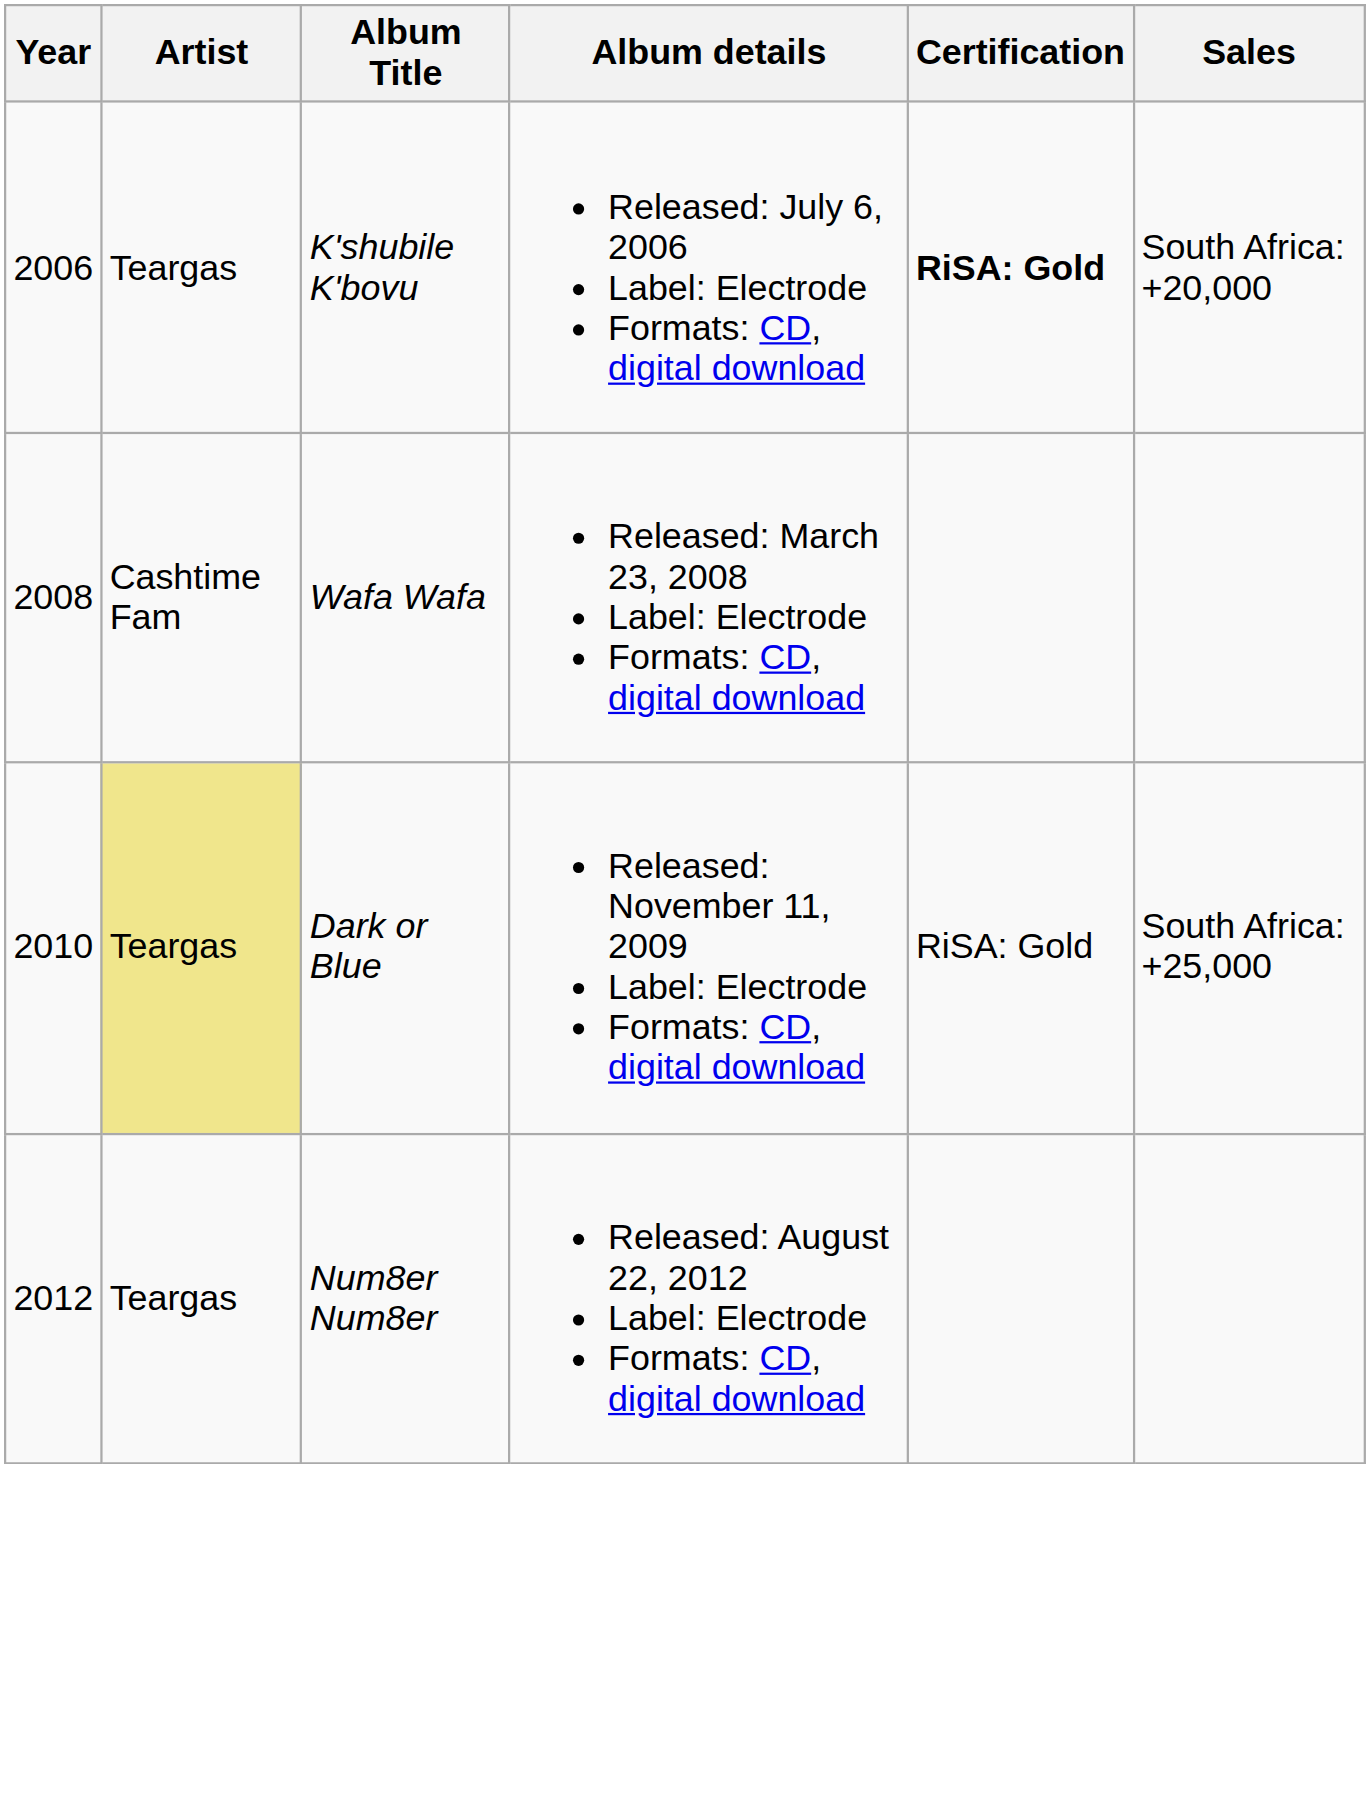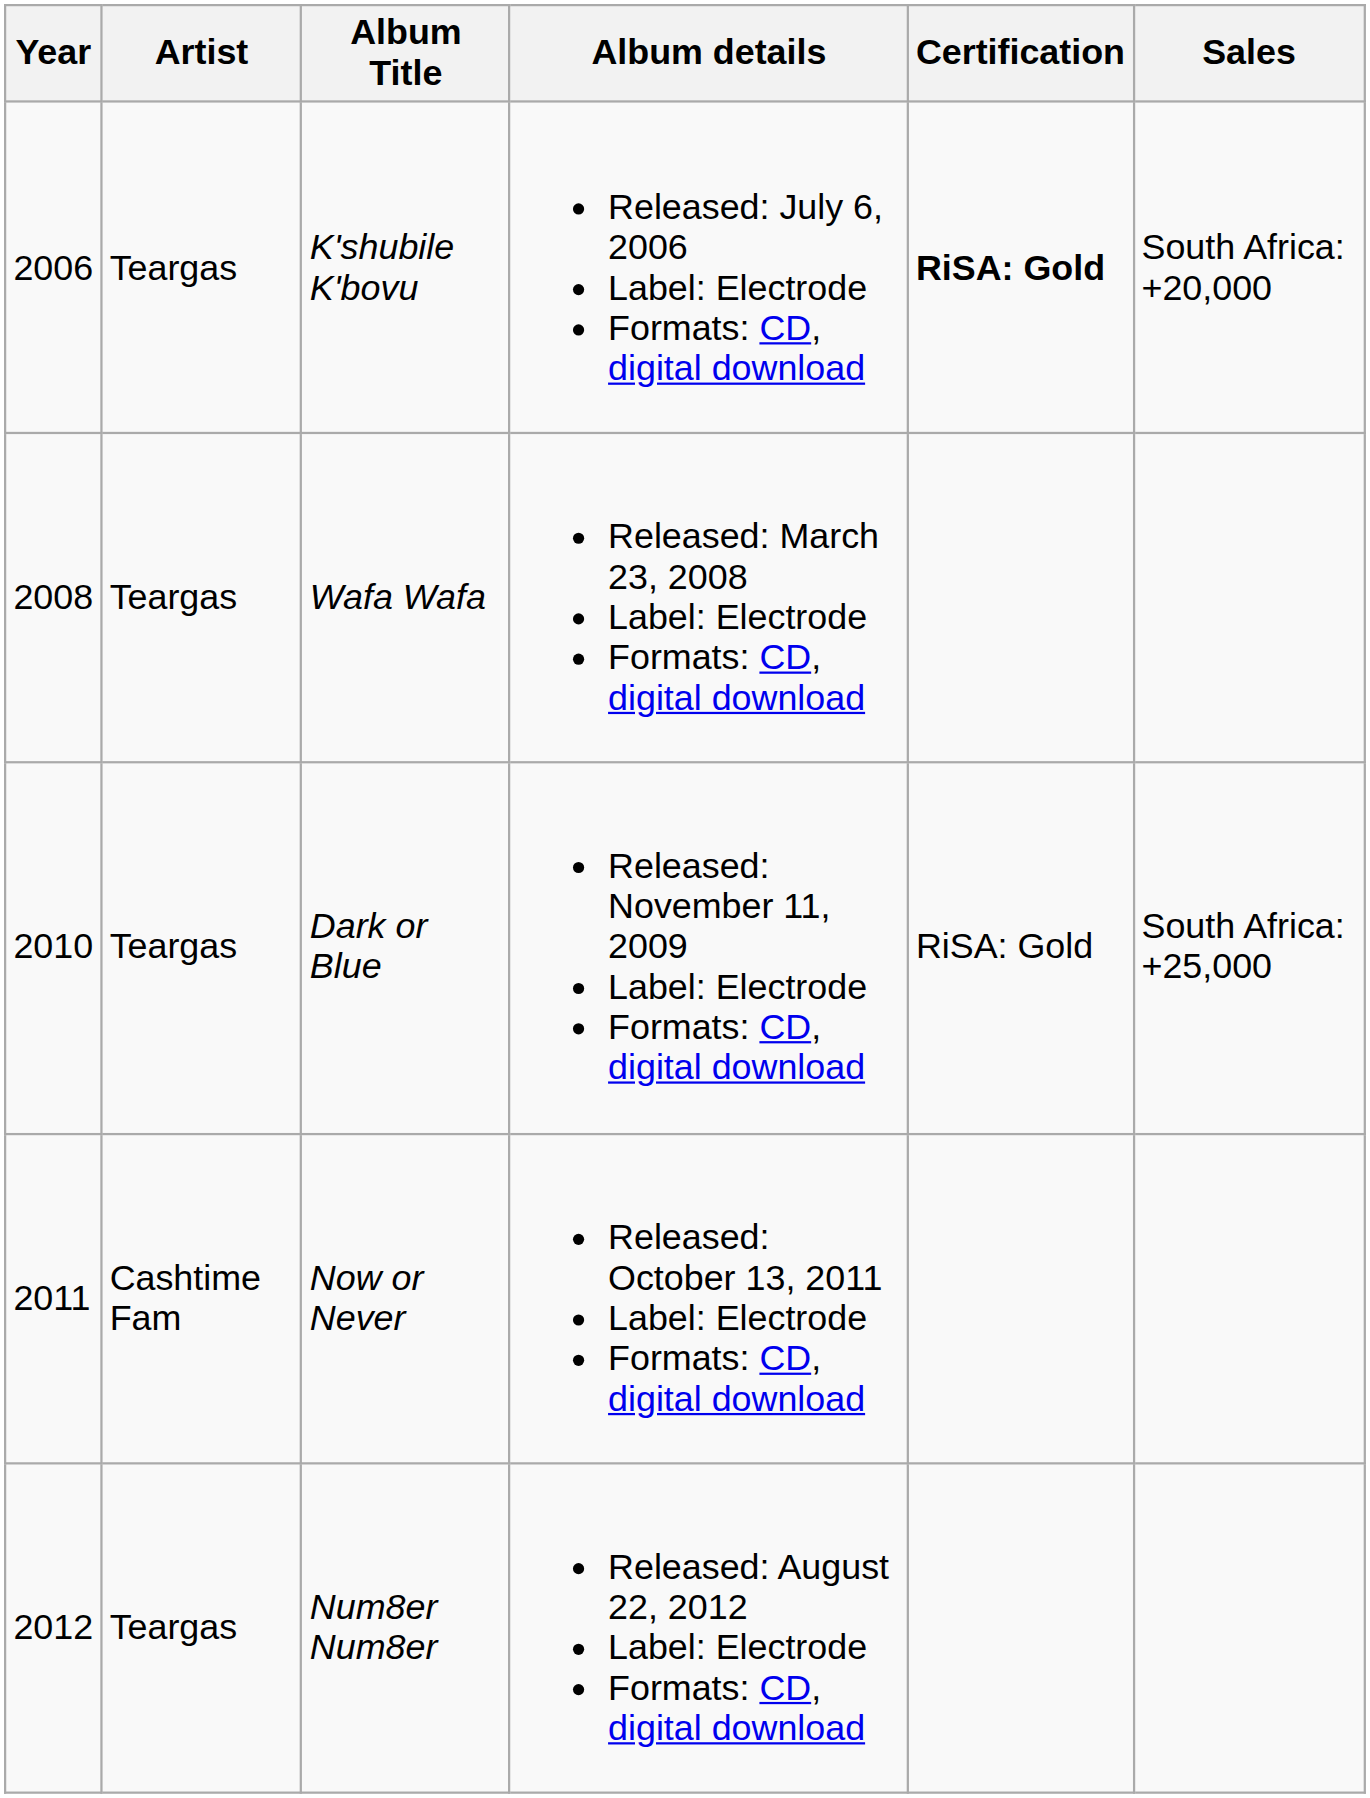Wafa Wafa | Artist: Cashtime Fam -> Teargas
Dark or Blue | Artist: khaki background -> no background
+ row: 2011 | Cashtime Fam | Now or Never | Released: October 13, 2011 Label: Electrode Formats: CD, digital download
